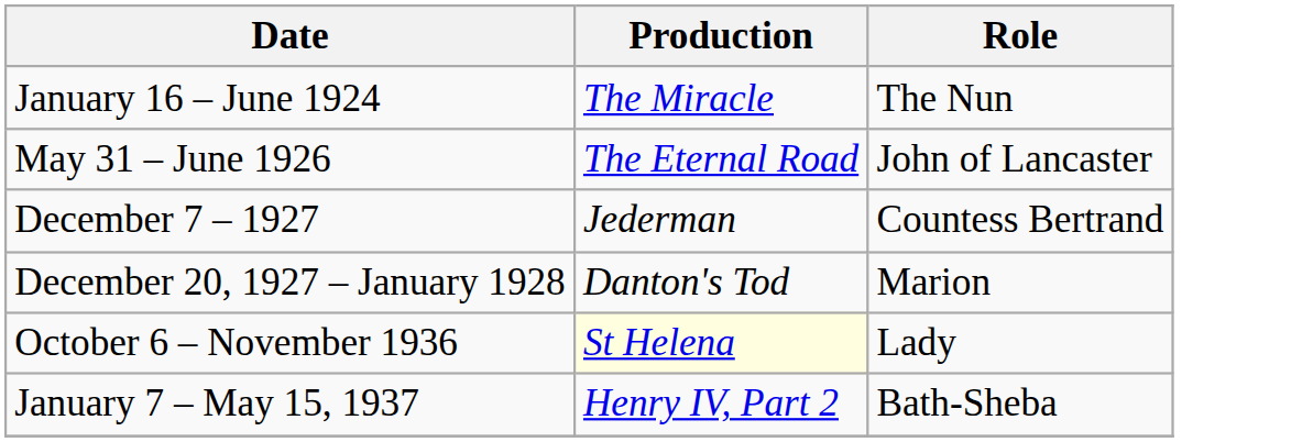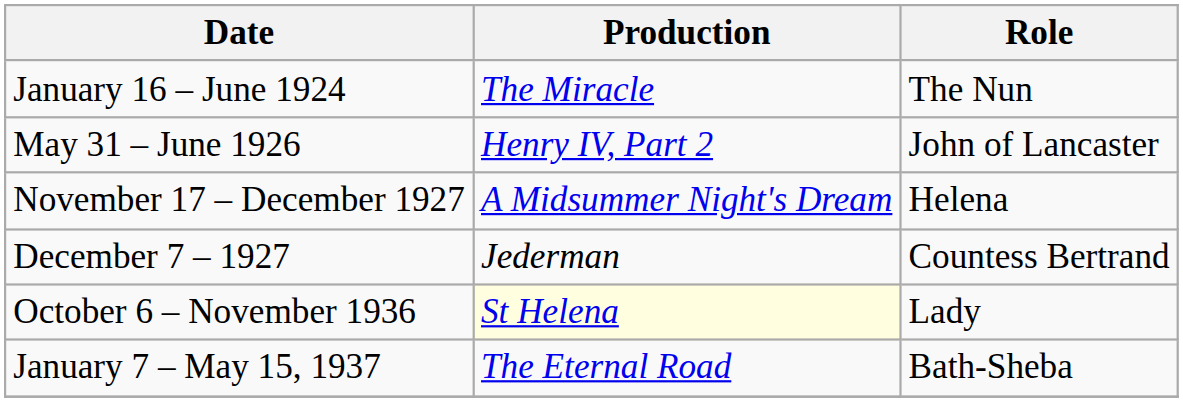May 31 – June 1926 | Production: The Eternal Road -> Henry IV, Part 2
+ row: November 17 – December 1927 | A Midsummer Night's Dream | Helena
- row: December 20, 1927 – January 1928 | Danton's Tod | Marion
January 7 – May 15, 1937 | Production: Henry IV, Part 2 -> The Eternal Road
